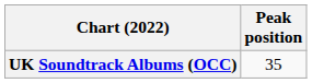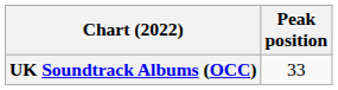UK Soundtrack Albums (OCC) | Peak position: 35 -> 33
